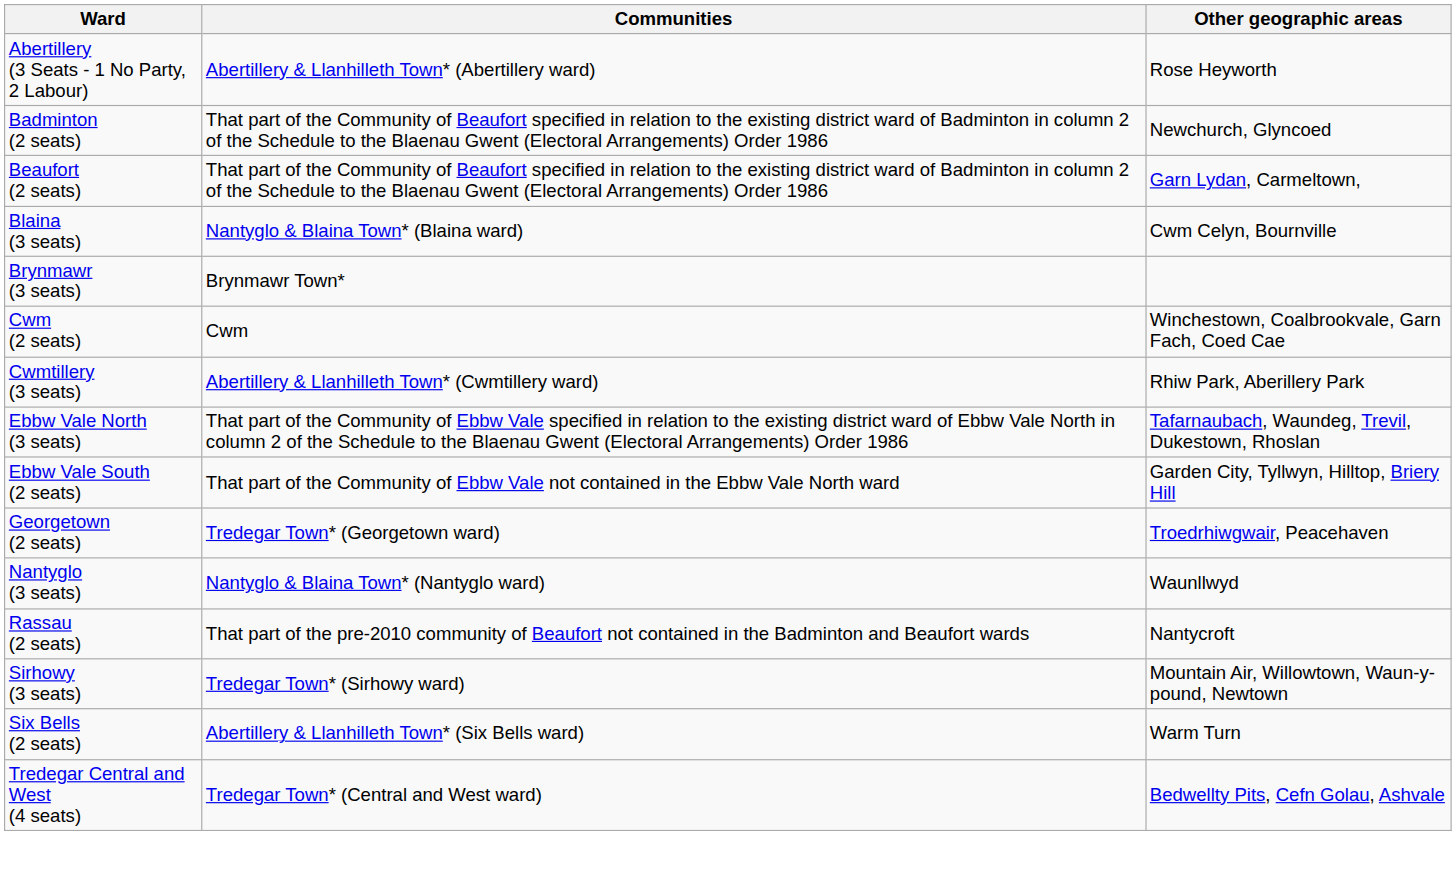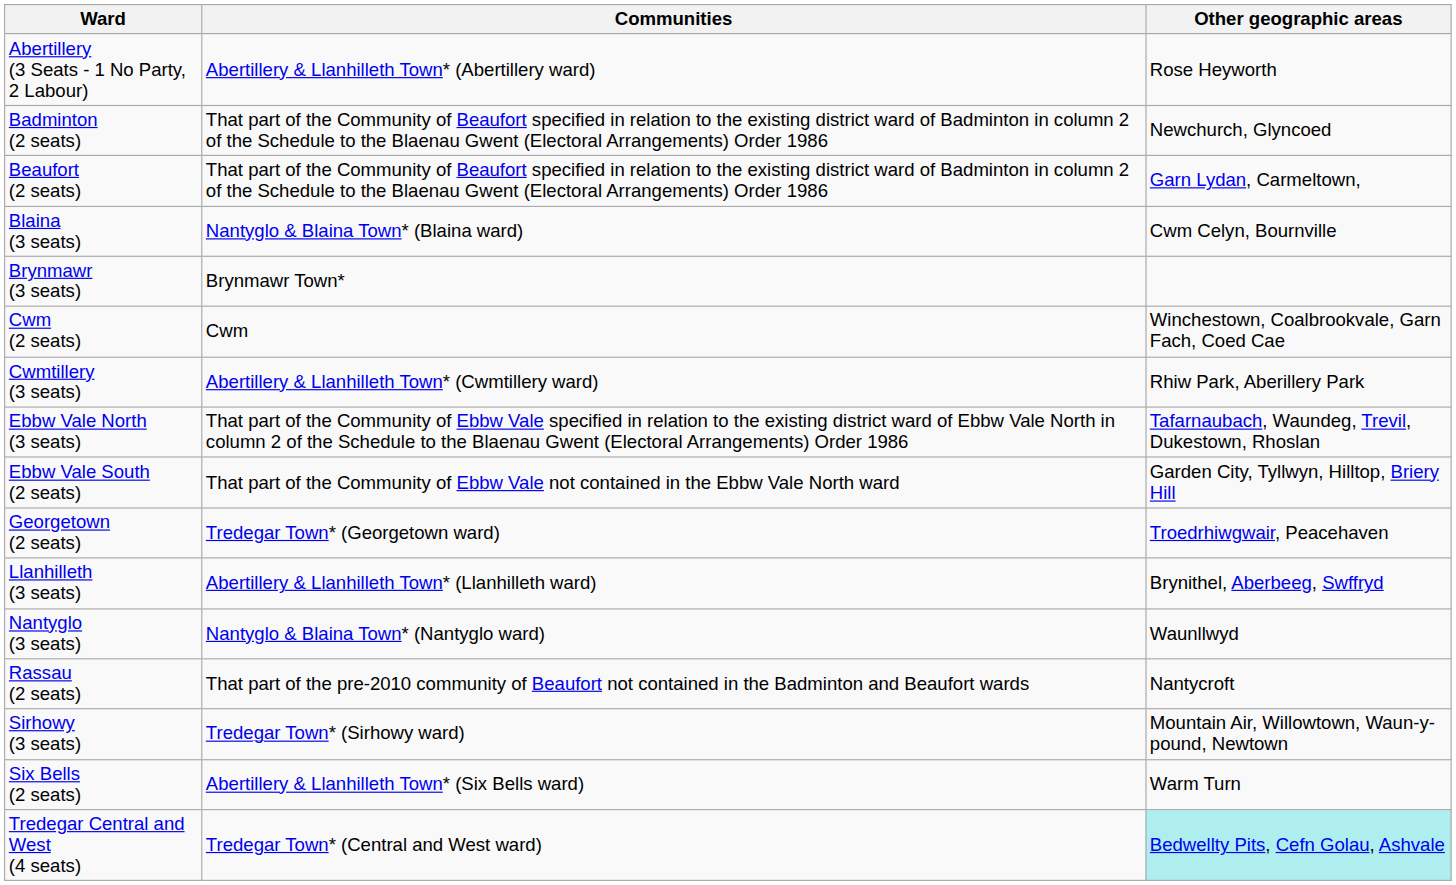+ row: Llanhilleth (3 seats) | Abertillery & Llanhilleth Town* (Llanhilleth ward) | Brynithel, Aberbeeg, Swffryd
Tredegar Central and West (4 seats) | Other geographic areas: no background -> paleturquoise background
